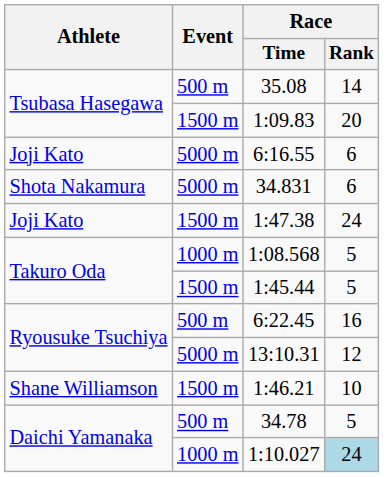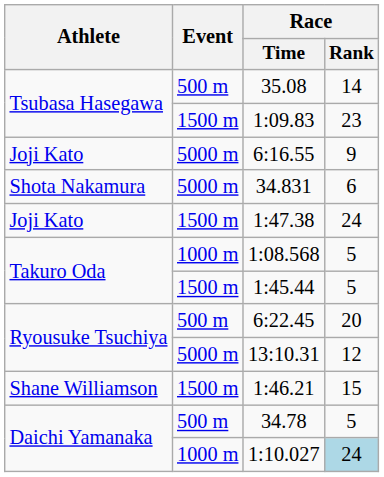1:09.83 | Race / Rank: 20 -> 23
6:16.55 | Race / Rank: 6 -> 9
6:22.45 | Race / Rank: 16 -> 20
1:46.21 | Race / Rank: 10 -> 15
